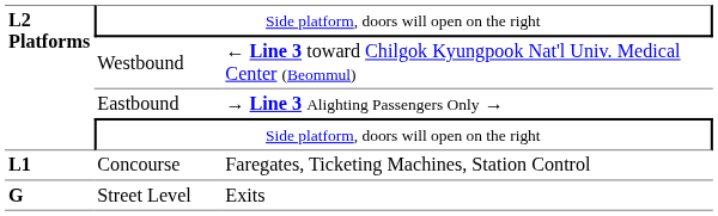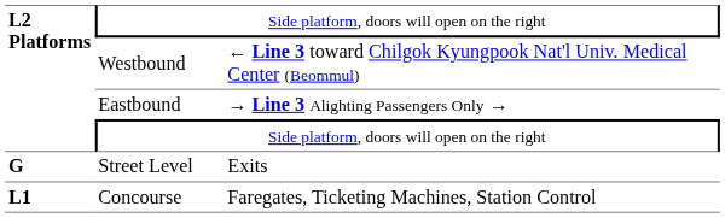rows swapped: Concourse <-> Street Level
